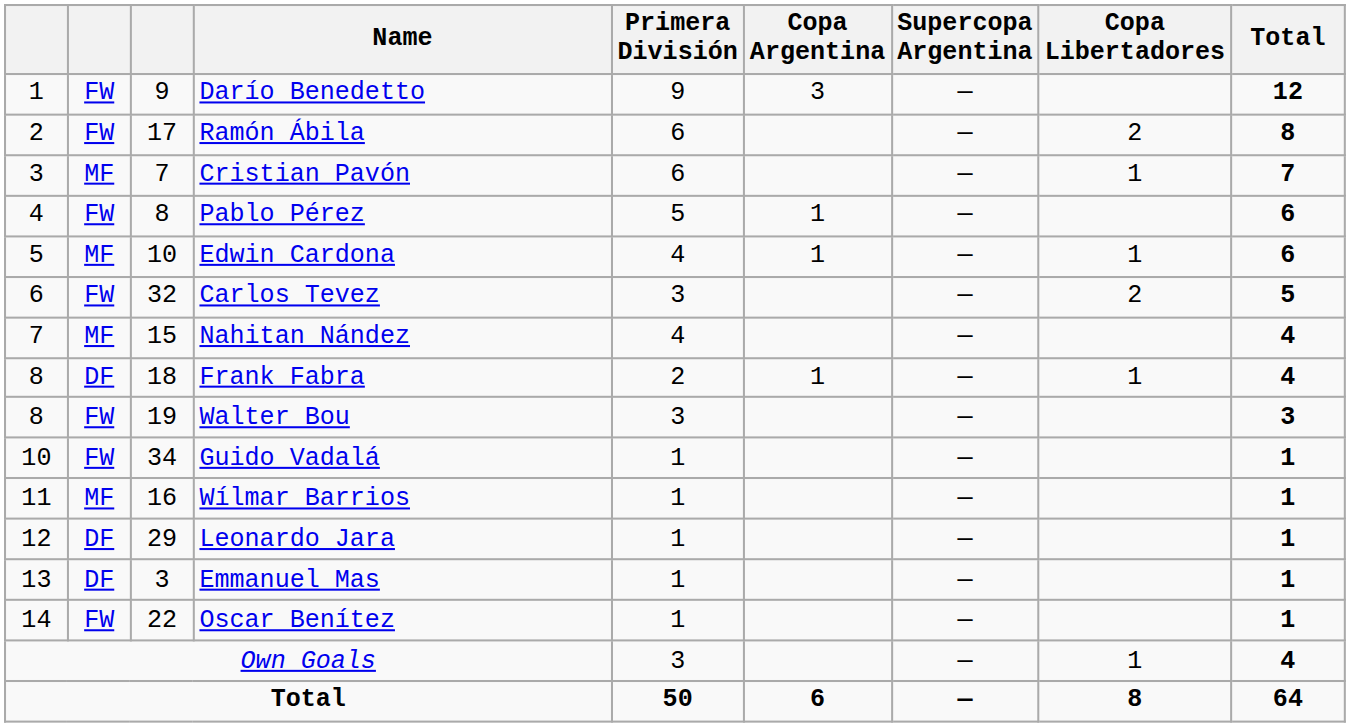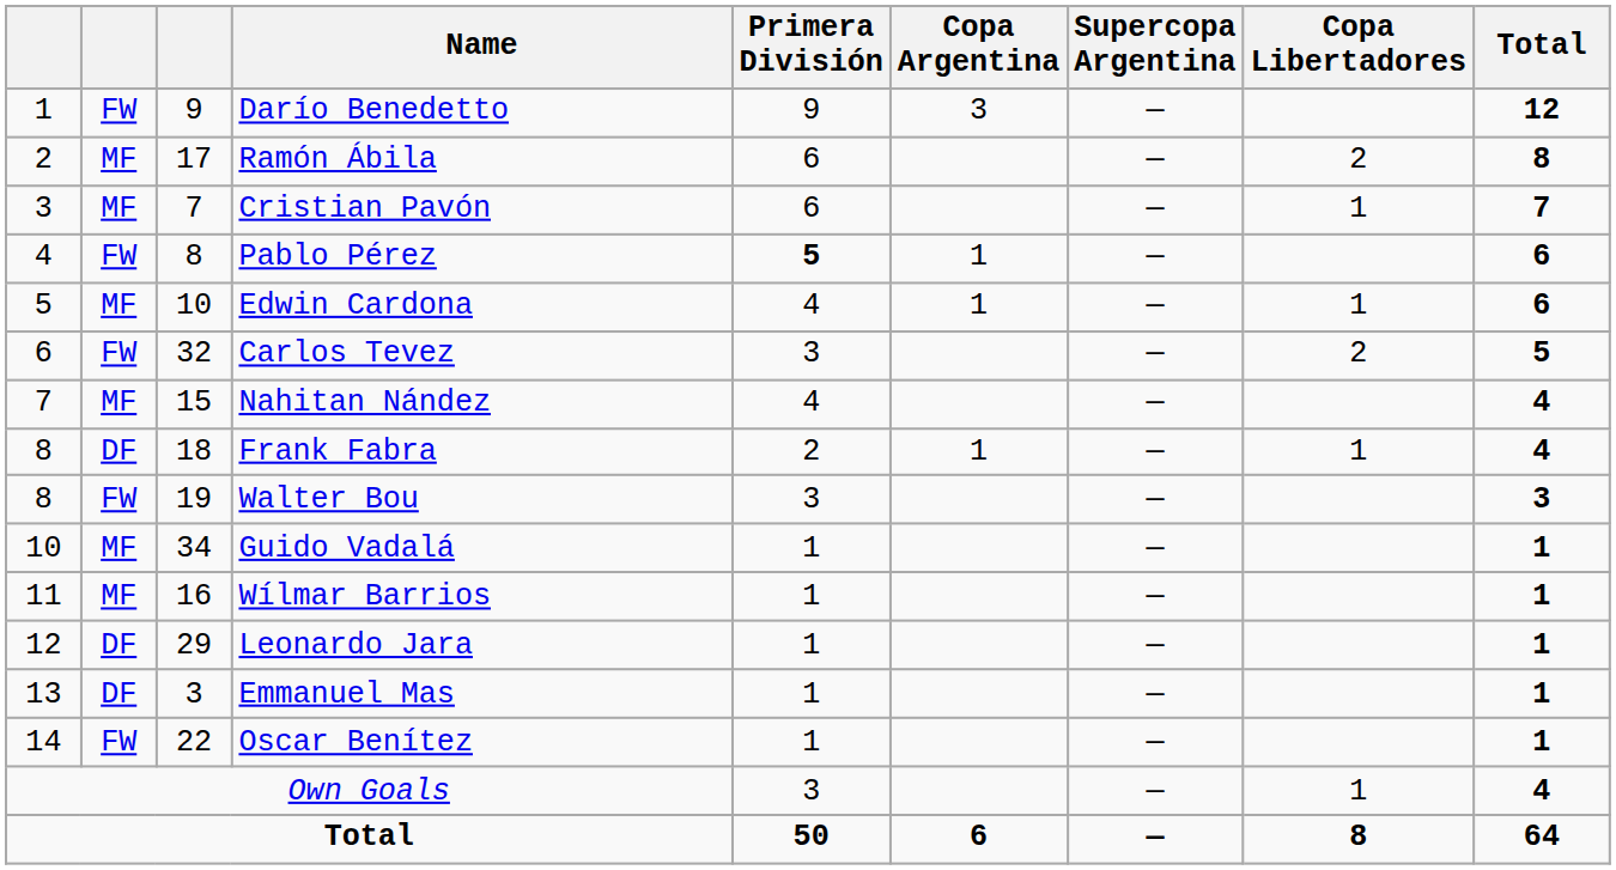Ramón Ábila | column 2: FW -> MF
Pablo Pérez | Primera División: normal -> bold
Guido Vadalá | column 2: FW -> MF
